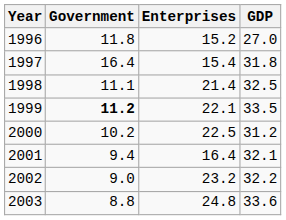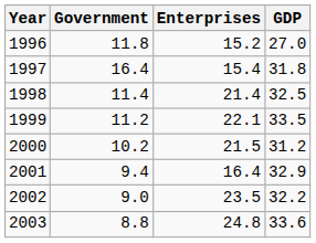1998 | Government: 11.1 -> 11.4
1999 | Government: bold -> normal
2000 | Enterprises: 22.5 -> 21.5
2001 | GDP: 32.1 -> 32.9
2002 | Enterprises: 23.2 -> 23.5
